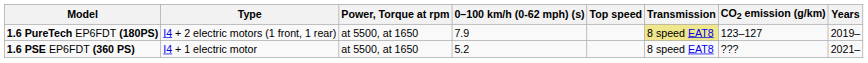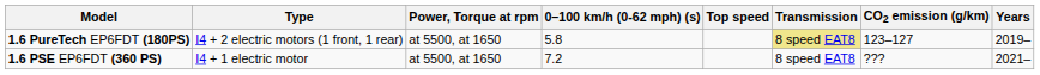1.6 PureTech EP6FDT (180PS) | 0–100 km/h (0-62 mph) (s): 7.9 -> 5.8
1.6 PSE EP6FDT (360 PS) | 0–100 km/h (0-62 mph) (s): 5.2 -> 7.2
